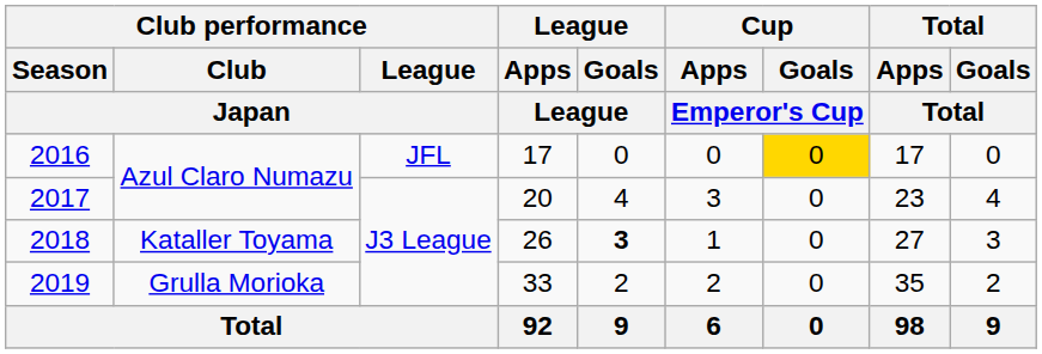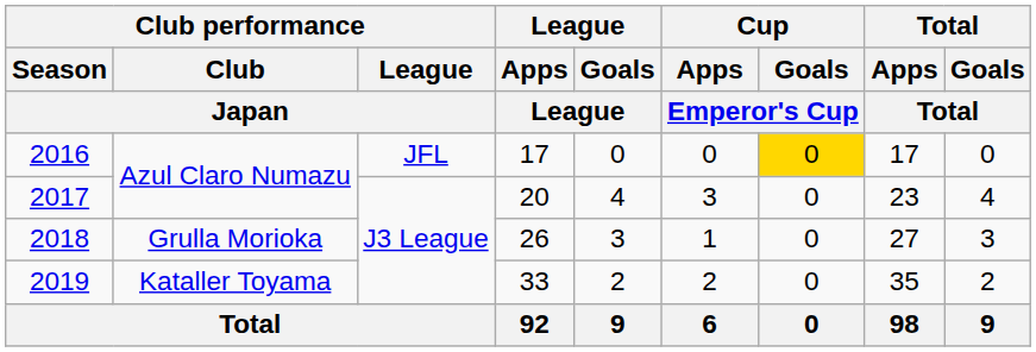2018 | Club performance / Club / Japan: Kataller Toyama -> Grulla Morioka
2018 | League / Goals / League: bold -> normal
2019 | Club performance / Club / Japan: Grulla Morioka -> Kataller Toyama
